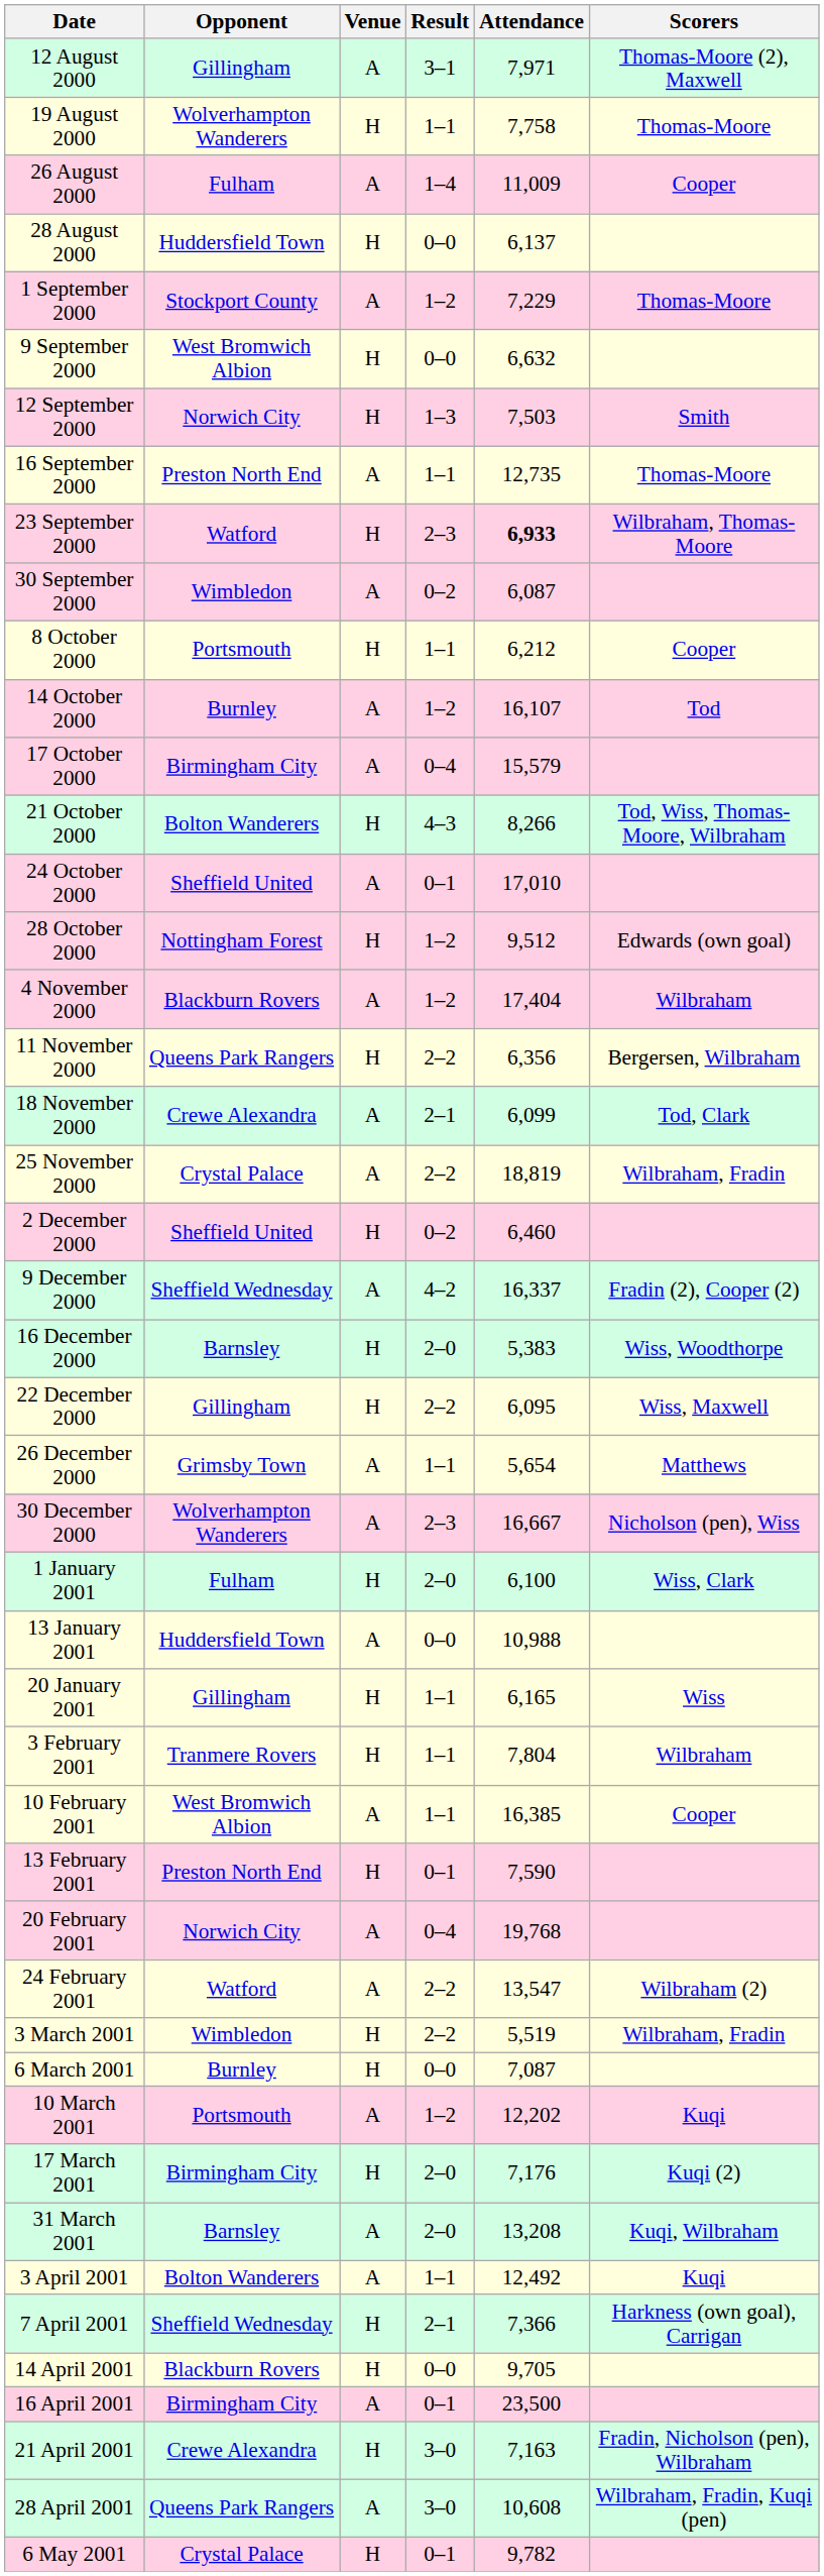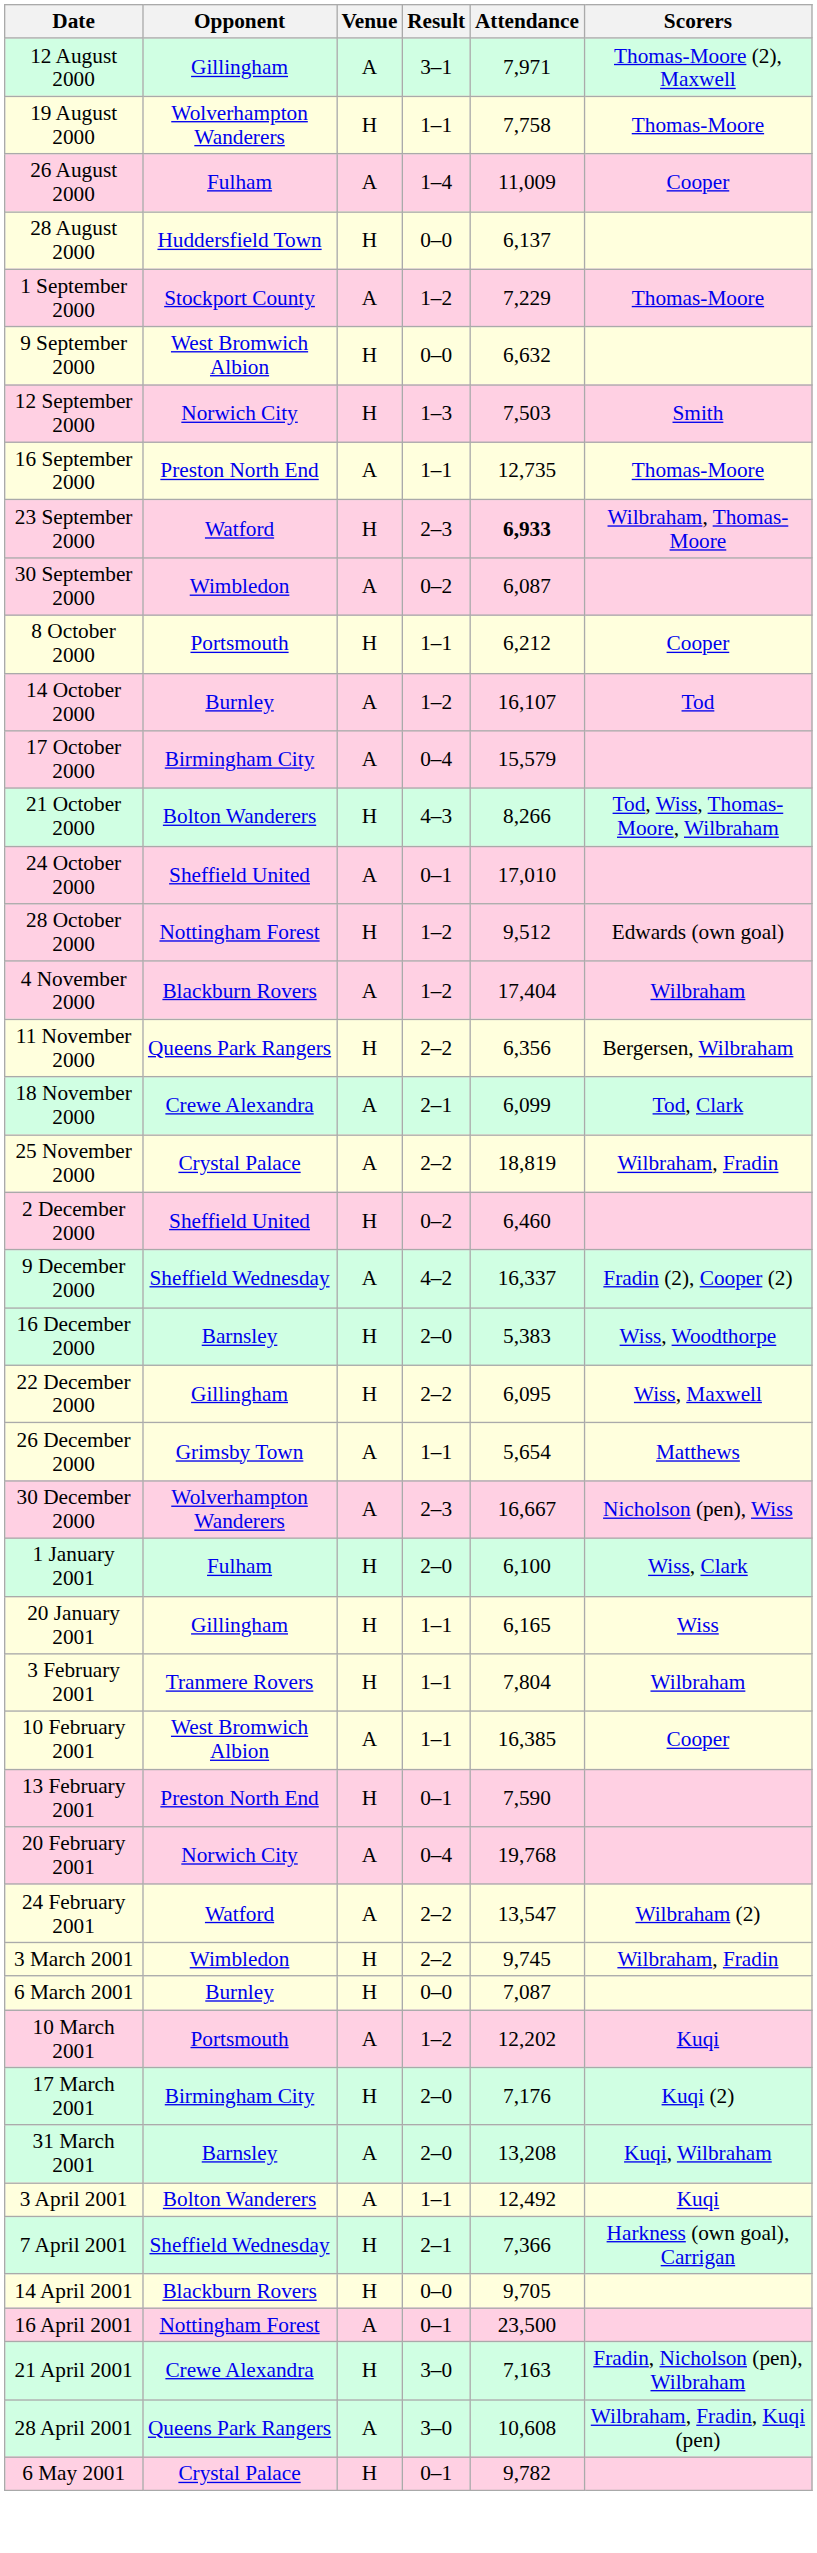- row: 13 January 2001 | Huddersfield Town | A | 0–0 | 10,988
3 March 2001 | Attendance: 5,519 -> 9,745
16 April 2001 | Opponent: Birmingham City -> Nottingham Forest
